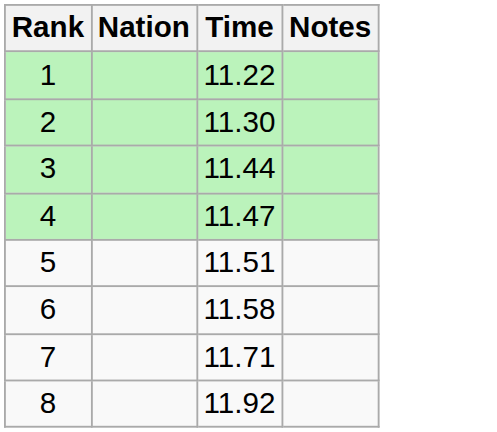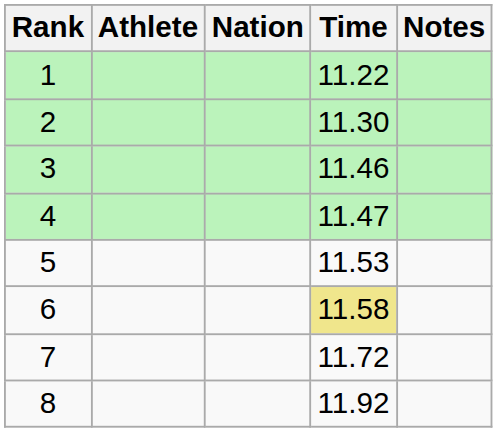+ column: Athlete
3 | Time: 11.44 -> 11.46
5 | Time: 11.51 -> 11.53
6 | Time: no background -> khaki background
7 | Time: 11.71 -> 11.72
